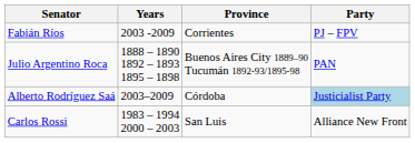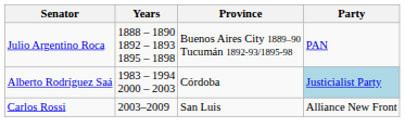- row: Fabián Ríos | 2003 -2009 | Corrientes | PJ – FPV
Alberto Rodríguez Saá | Years: 2003–2009 -> 1983 – 1994 2000 – 2003
Carlos Rossi | Years: 1983 – 1994 2000 – 2003 -> 2003–2009
